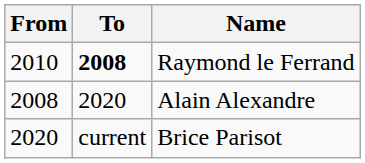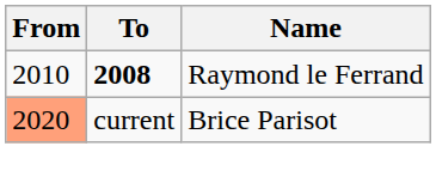- row: 2008 | 2020 | Alain Alexandre
Brice Parisot | From: no background -> lightsalmon background
